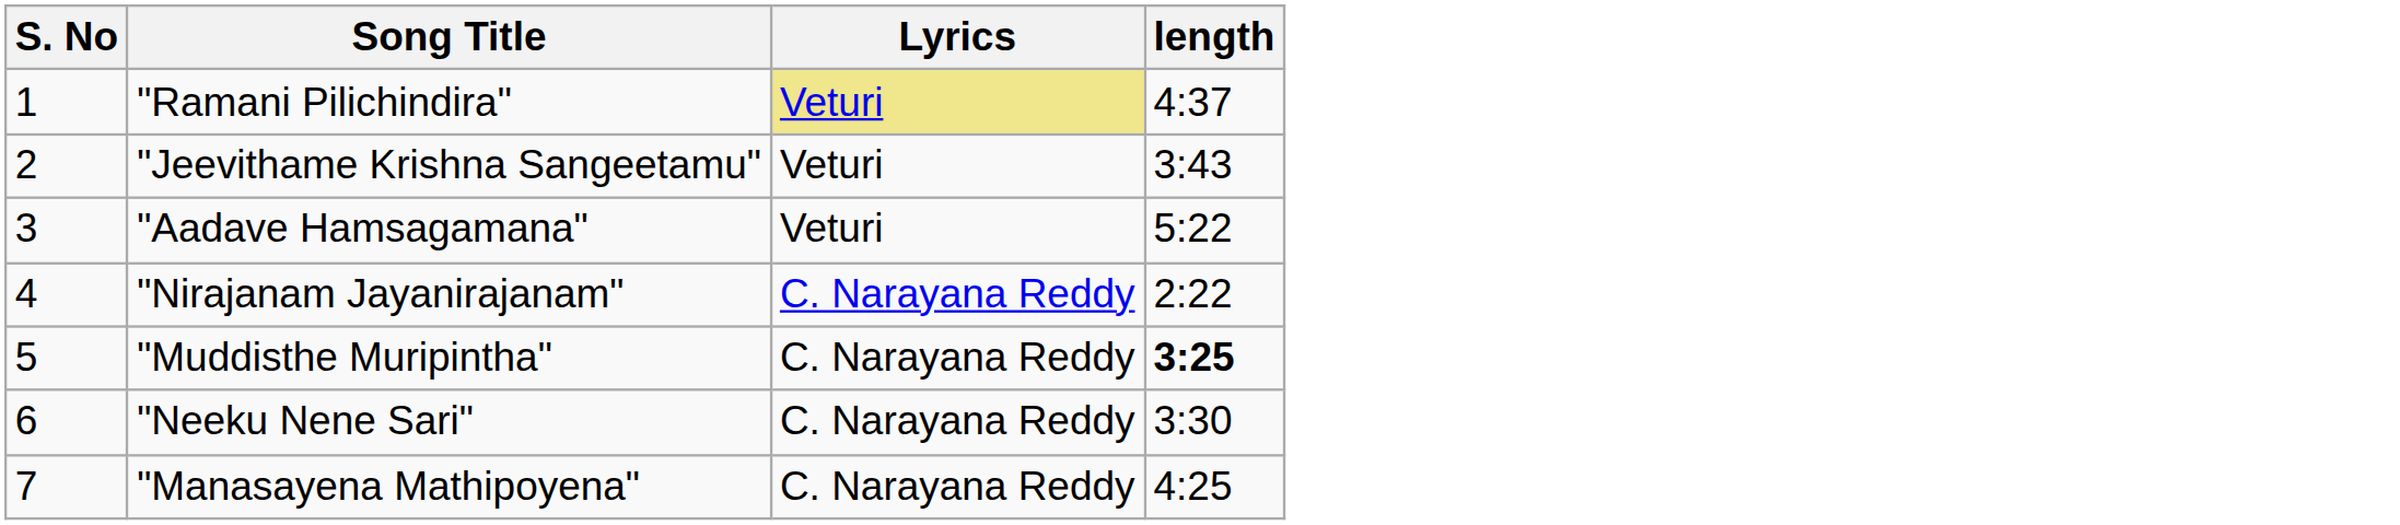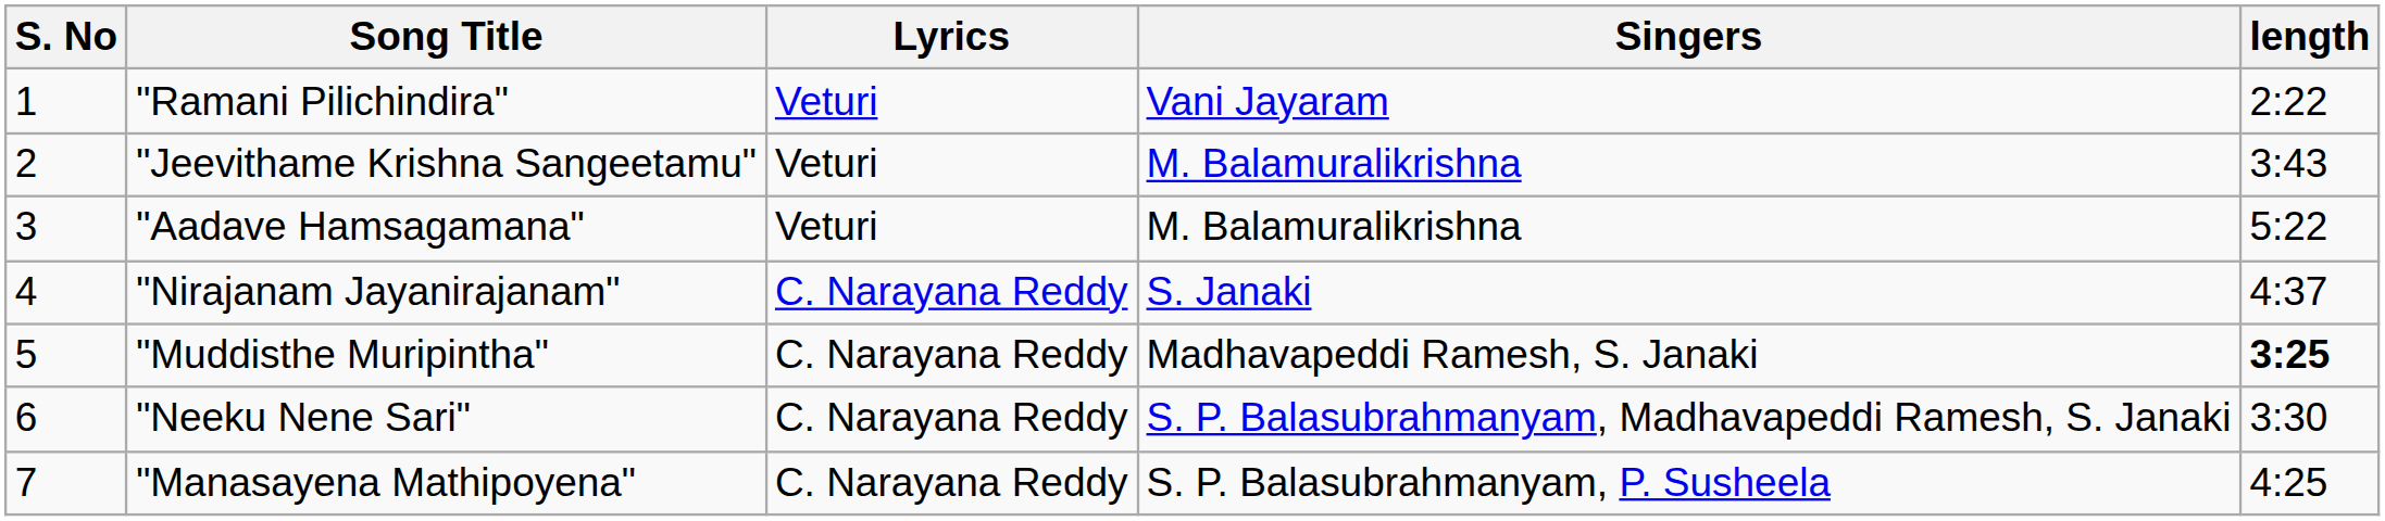+ column: Singers | Vani Jayaram | M. Balamuralikrishna | M. Balamuralikrishna | S. Janaki | Madhavapeddi Ramesh, S. Janaki | S. P. Balasubrahmanyam, Madhavapeddi Ramesh, S. Janaki | S. P. Balasubrahmanyam, P. Susheela
"Ramani Pilichindira" | Lyrics: khaki background -> no background
"Ramani Pilichindira" | length: 4:37 -> 2:22
"Nirajanam Jayanirajanam" | length: 2:22 -> 4:37
